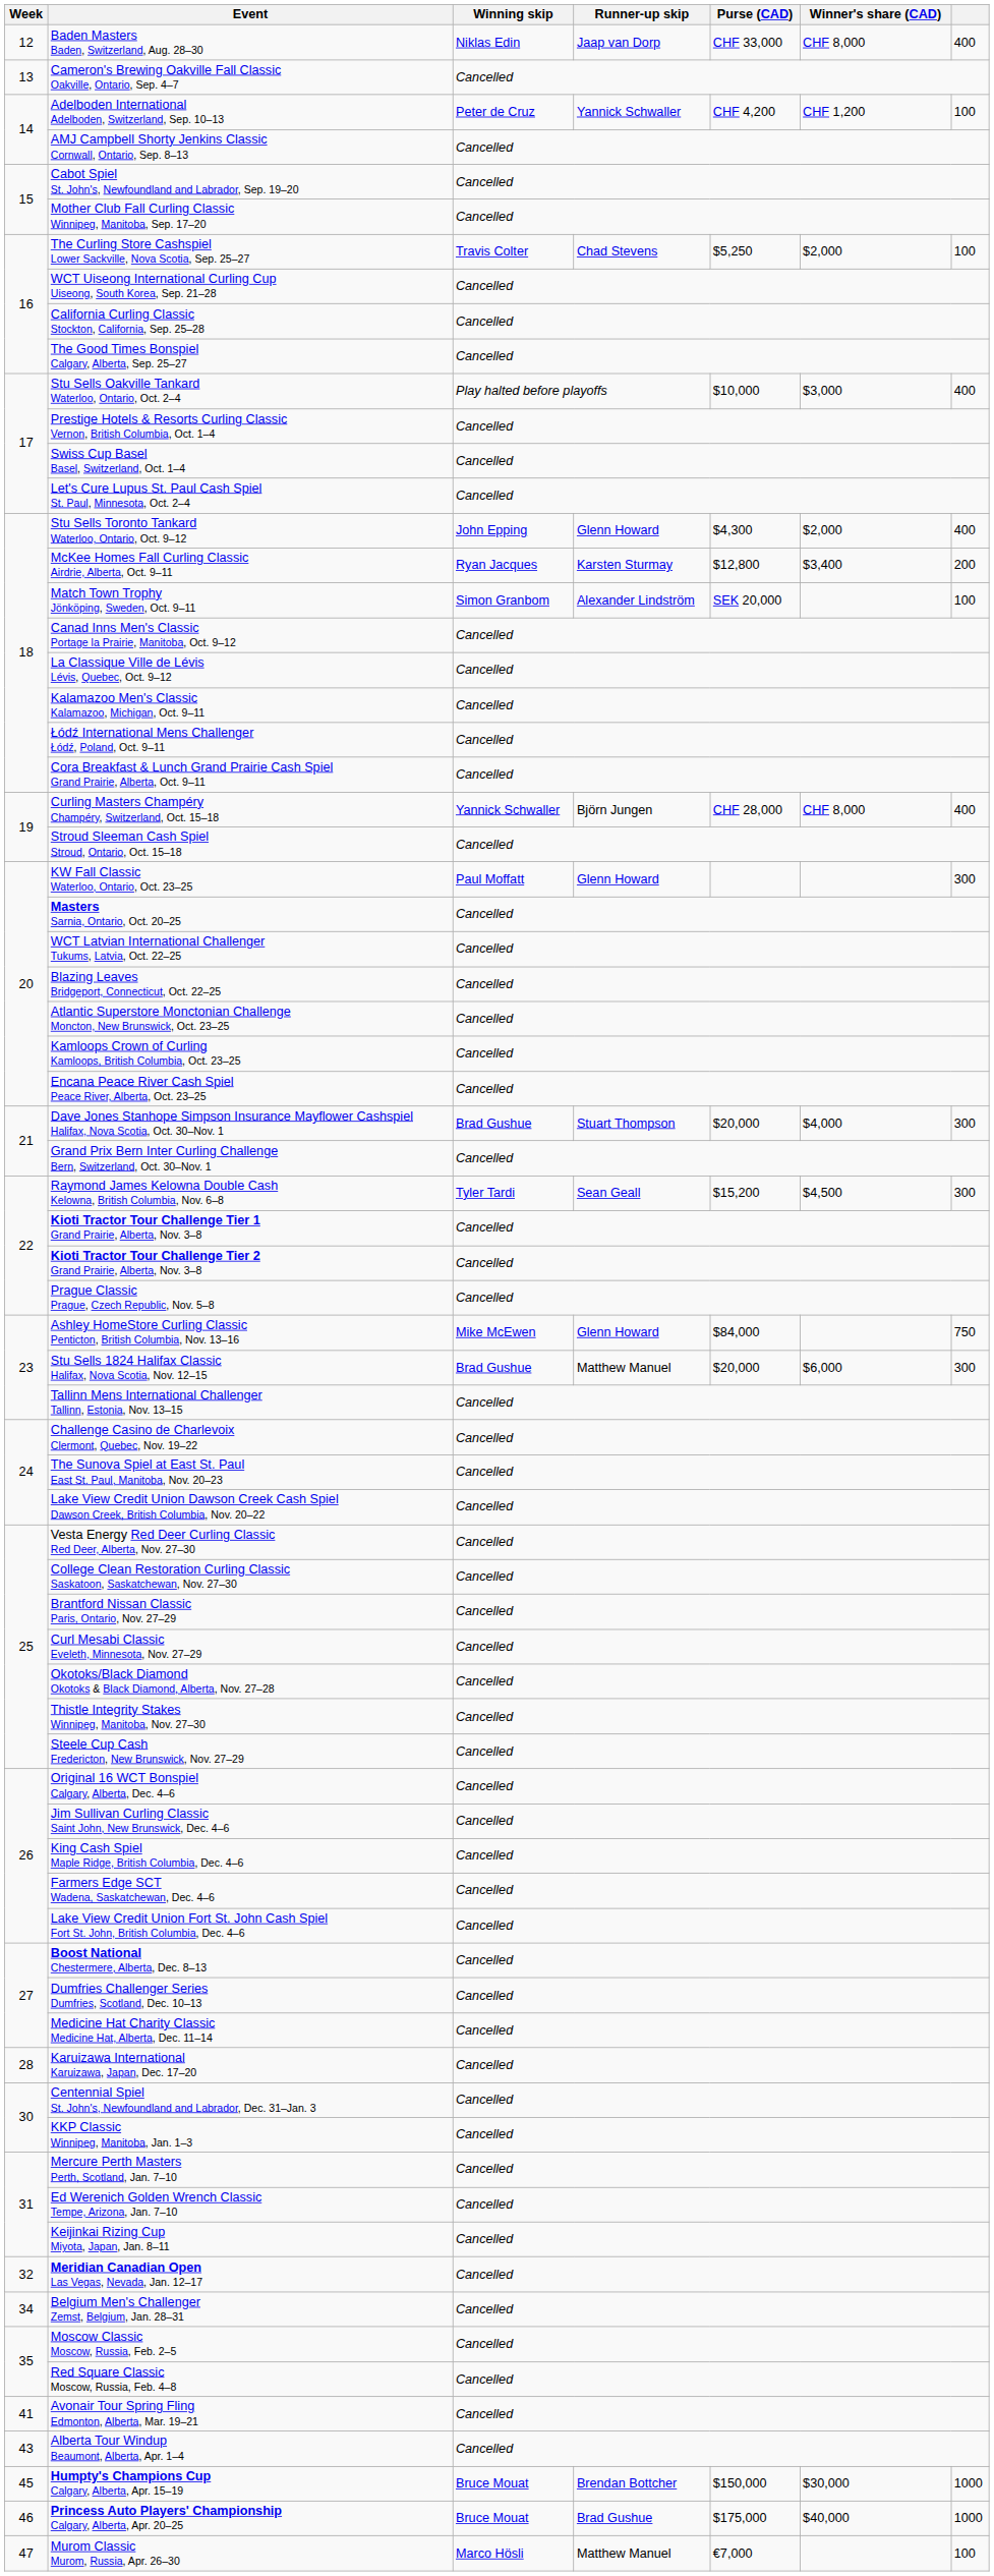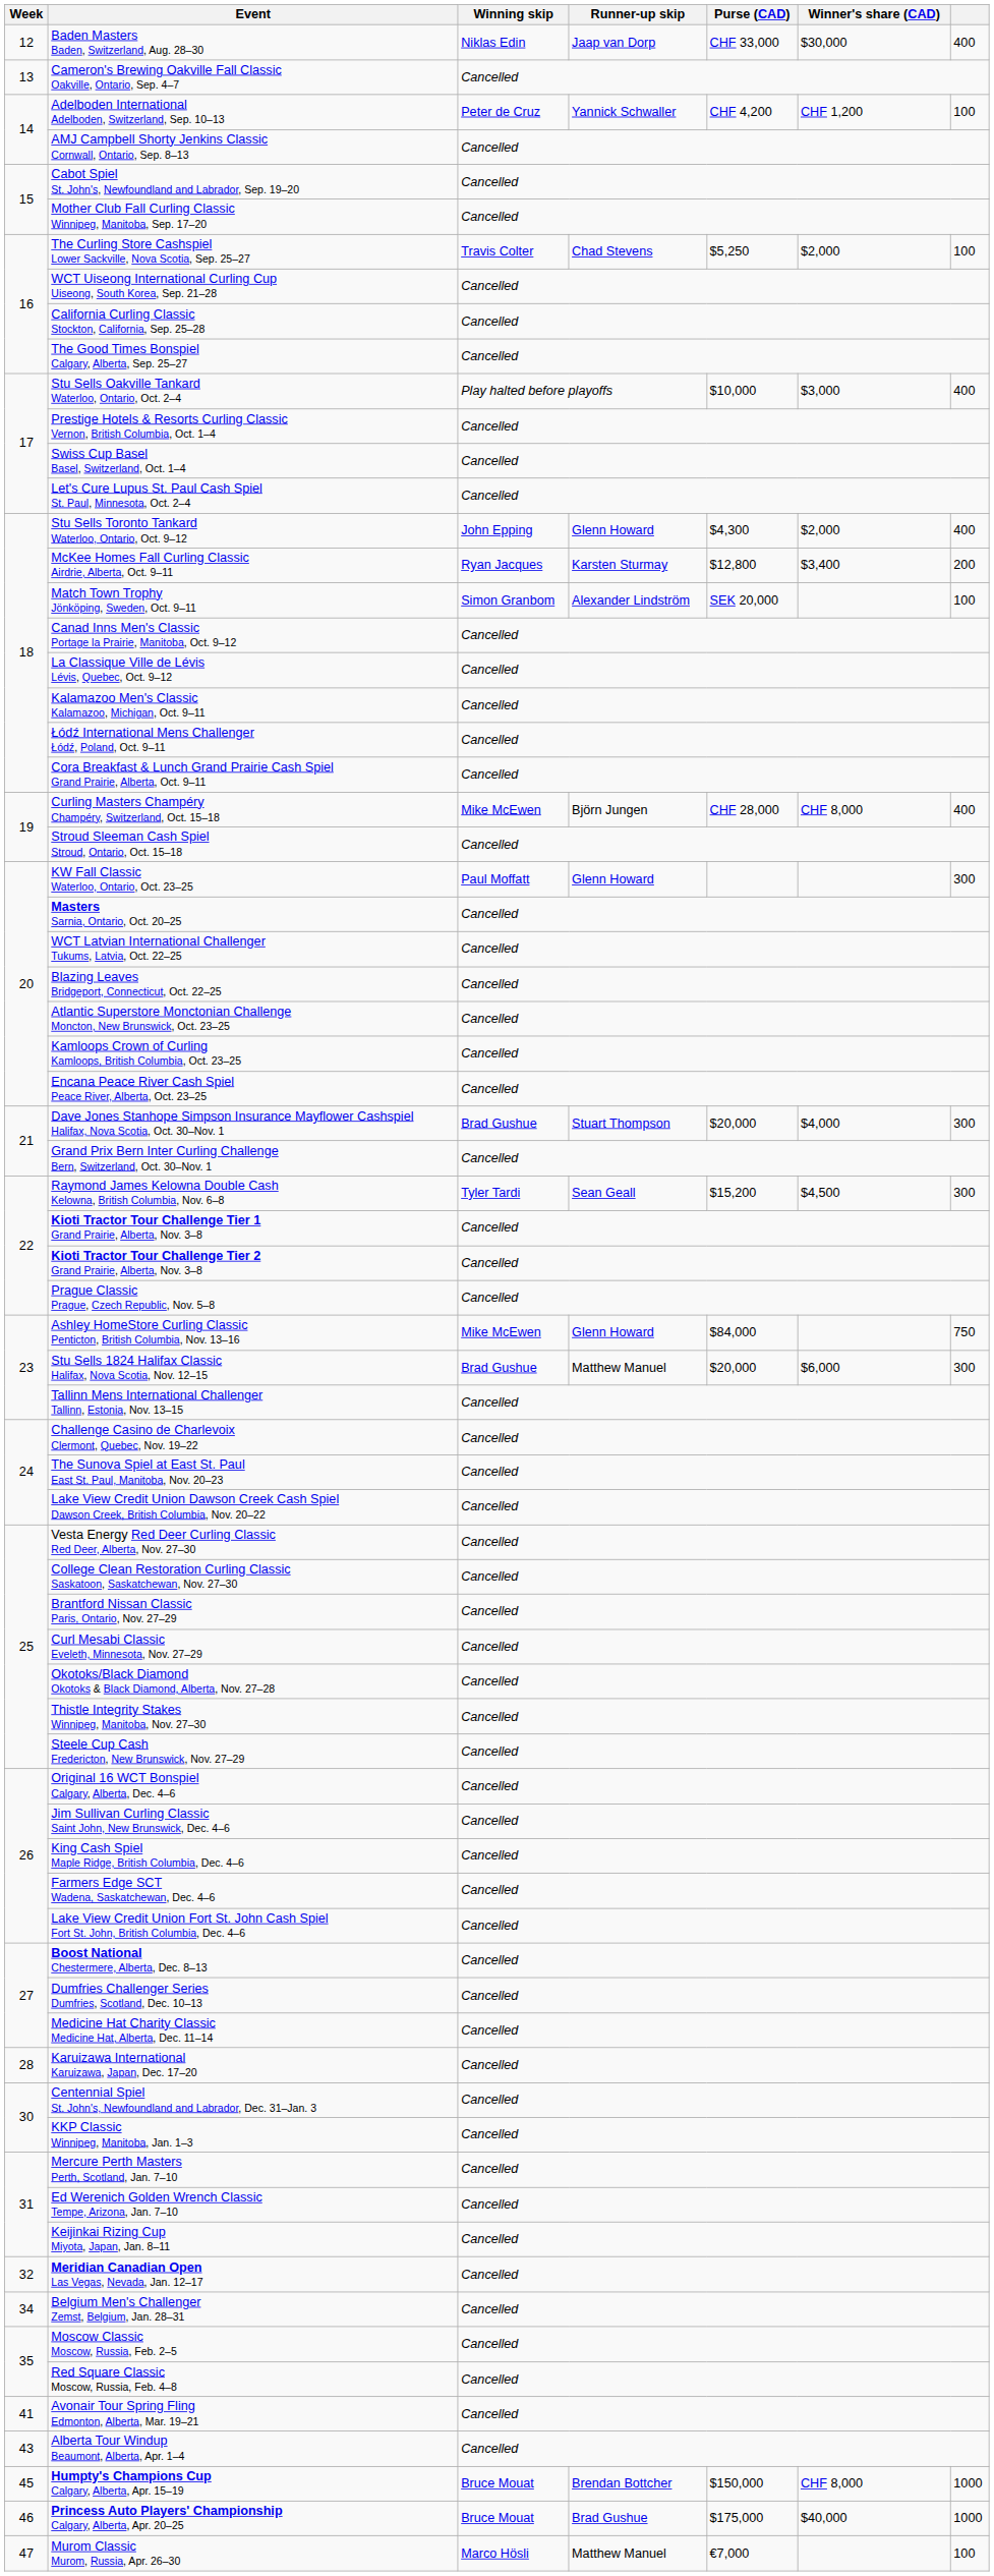Baden Masters Baden, Switzerland, Aug. 28–30 | Winner's share (CAD): CHF 8,000 -> $30,000
Curling Masters Champéry Champéry, Switzerland, Oct. 15–18 | Winning skip: Yannick Schwaller -> Mike McEwen
Humpty's Champions Cup Calgary, Alberta, Apr. 15–19 | Winner's share (CAD): $30,000 -> CHF 8,000
